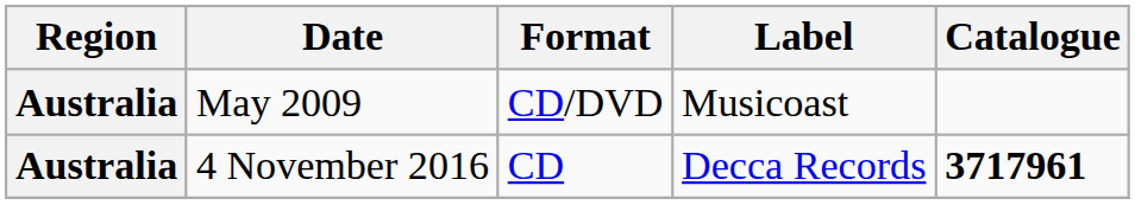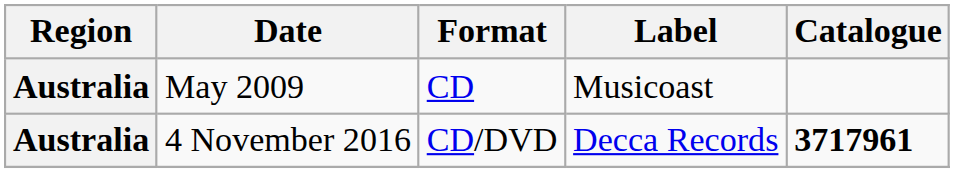May 2009 | Format: CD/DVD -> CD
4 November 2016 | Format: CD -> CD/DVD
